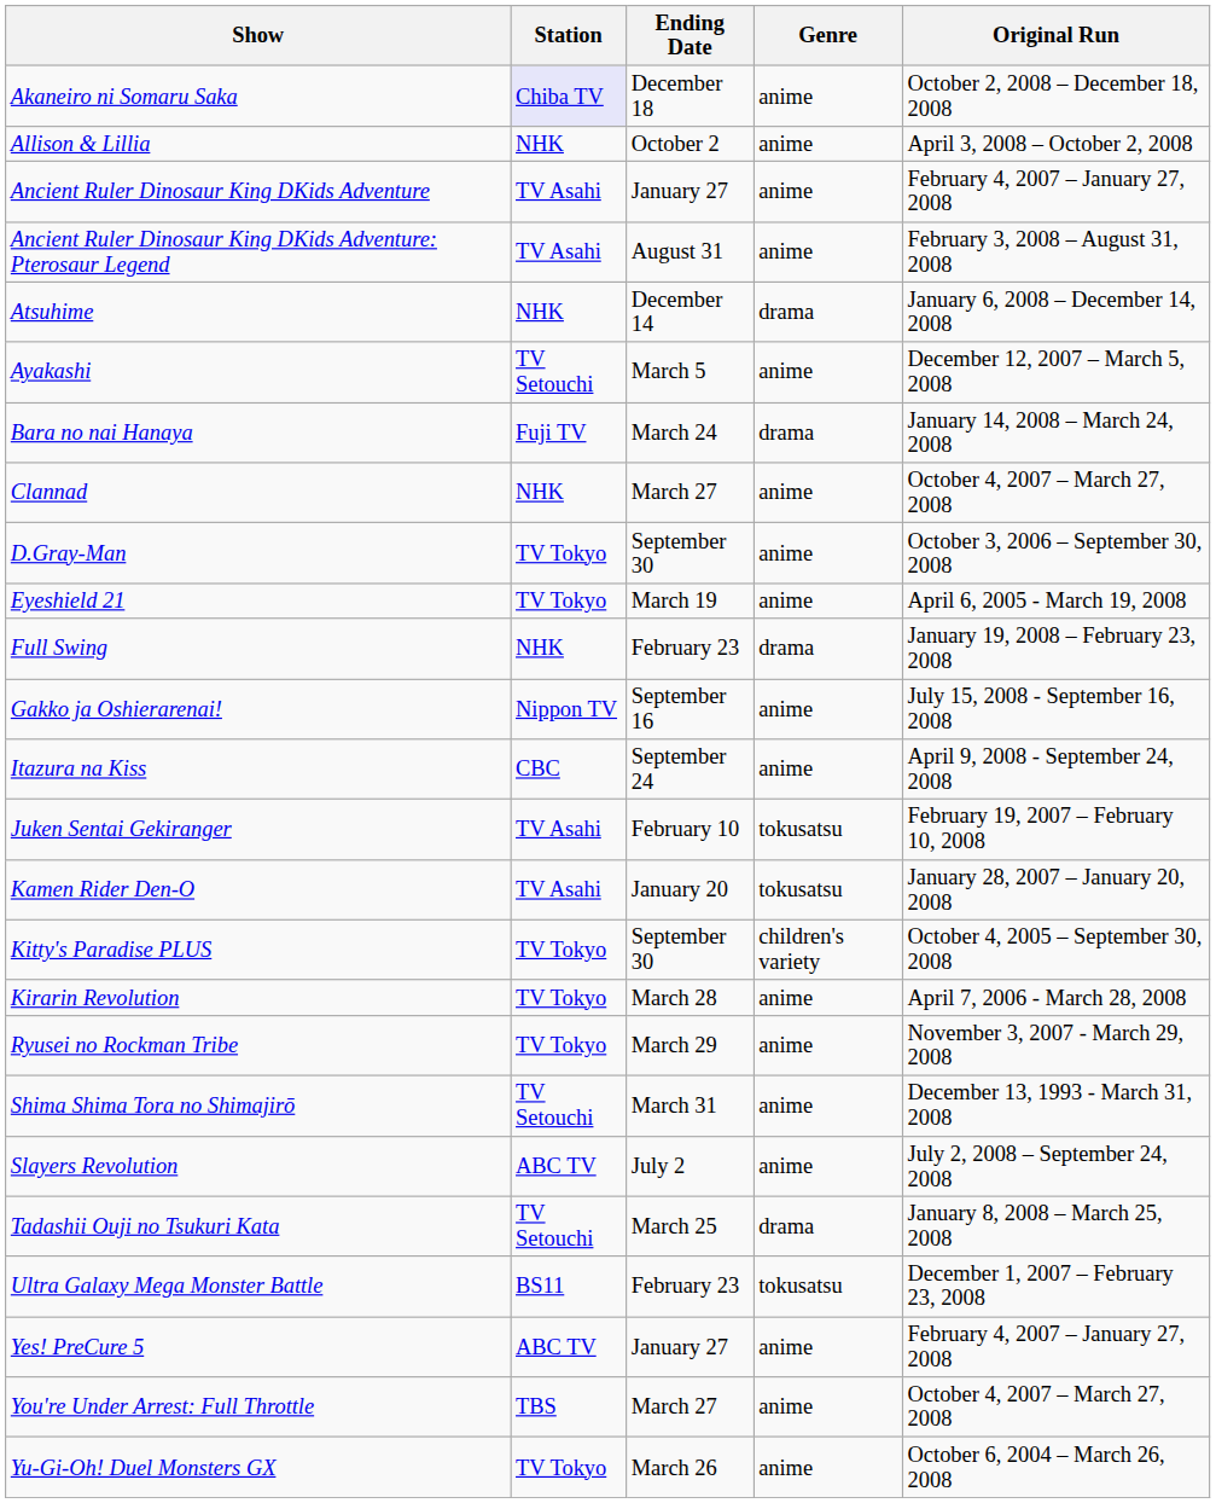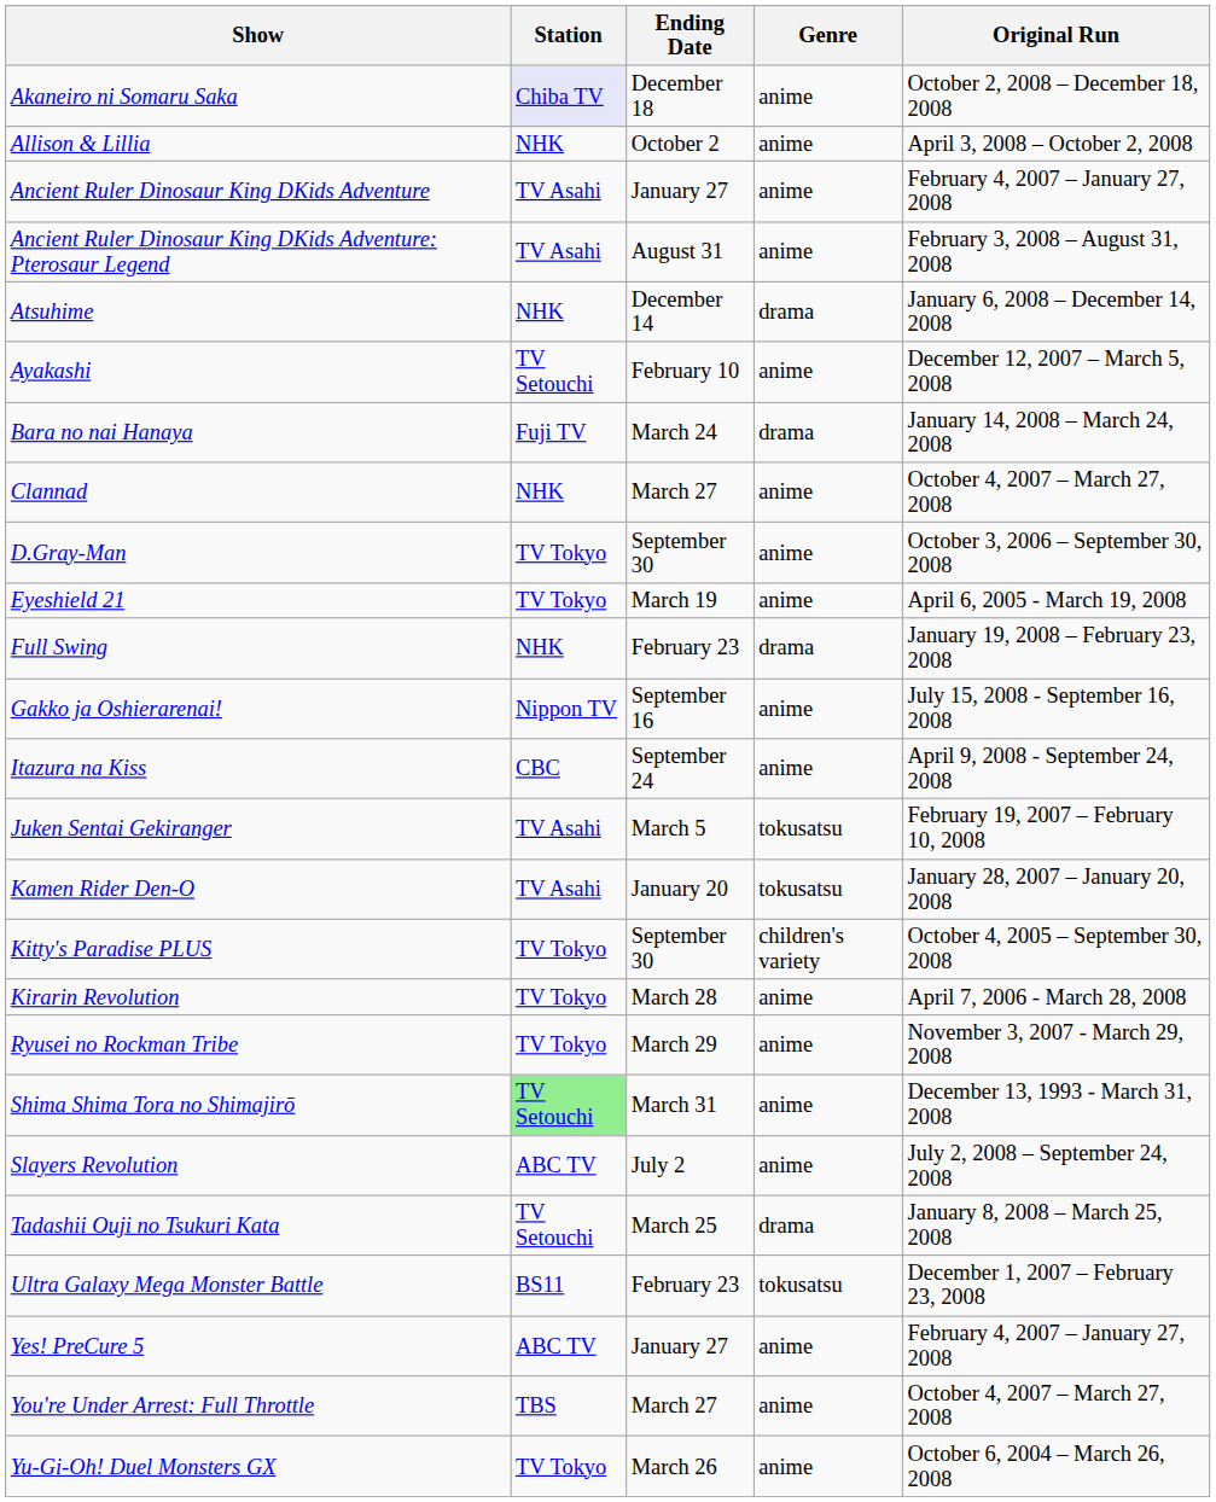Ayakashi | Ending Date: March 5 -> February 10
Juken Sentai Gekiranger | Ending Date: February 10 -> March 5
Shima Shima Tora no Shimajirō | Station: no background -> lightgreen background
